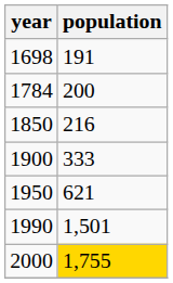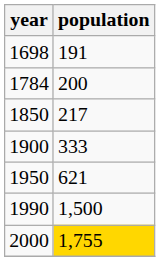1850 | population: 216 -> 217
1990 | population: 1,501 -> 1,500
